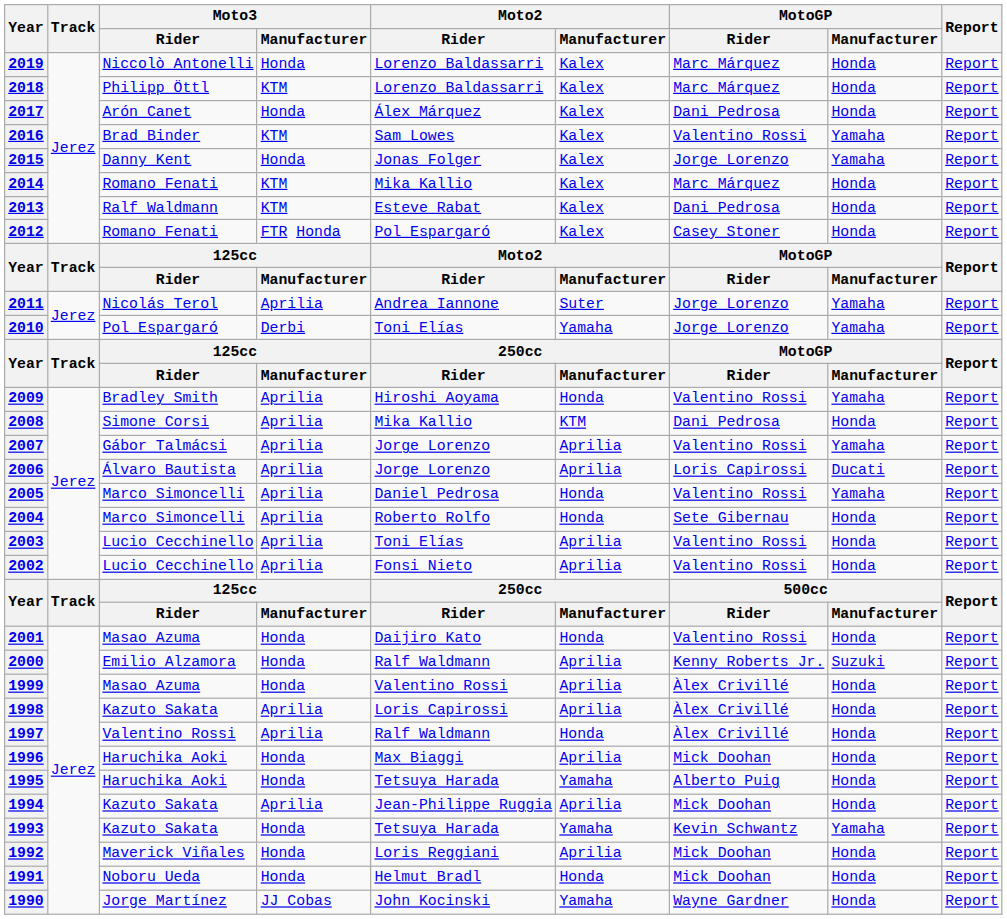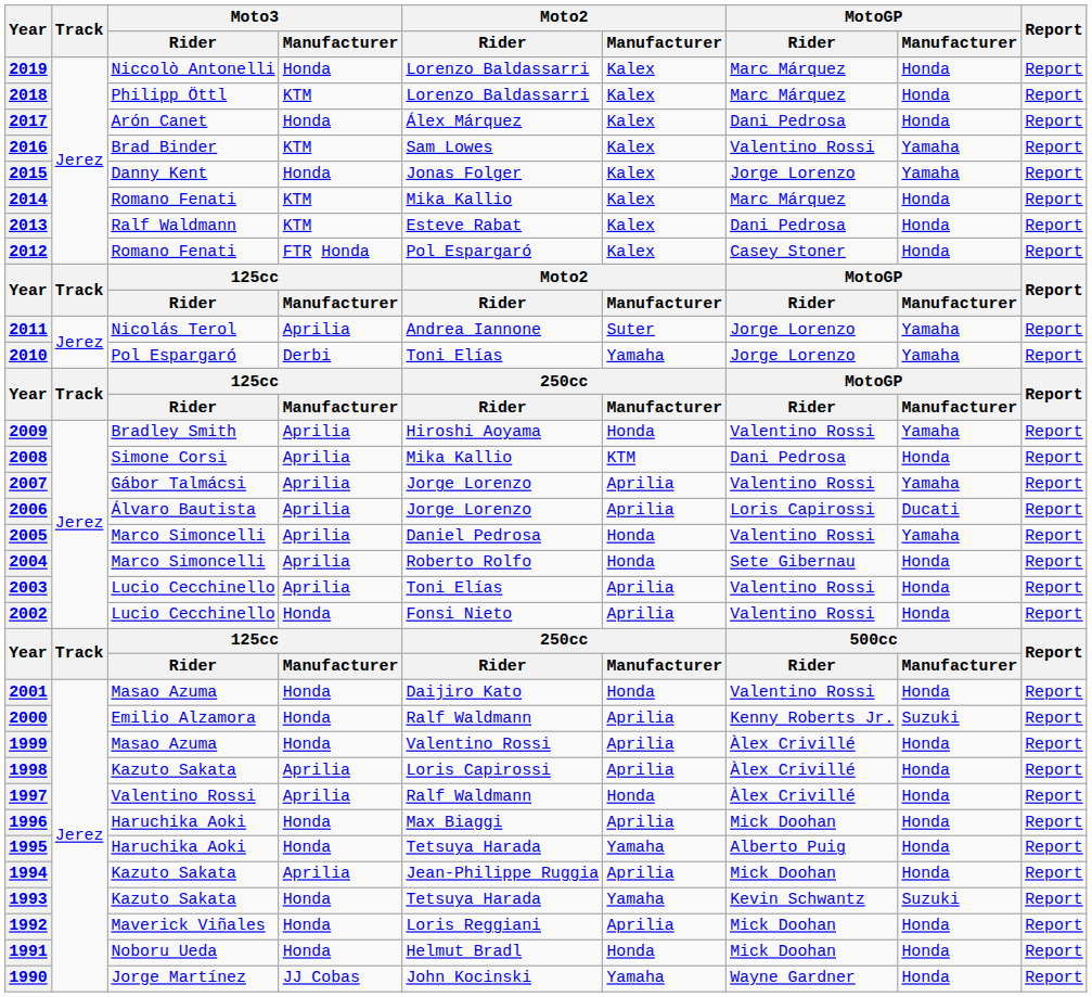2002 | Moto3 / Manufacturer: Aprilia -> Honda
1993 | MotoGP / Manufacturer: Yamaha -> Suzuki
